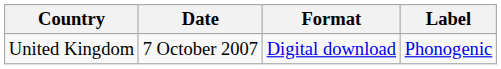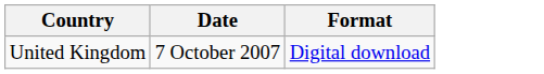- column: Label | Phonogenic
